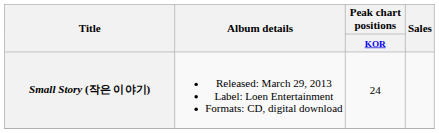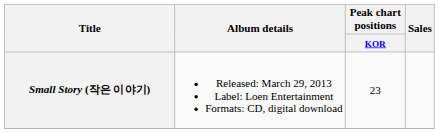Small Story (작은 이야기) | Peak chart positions / KOR: 24 -> 23
